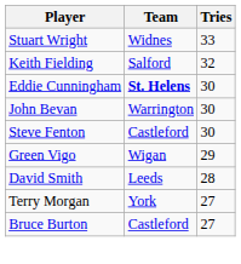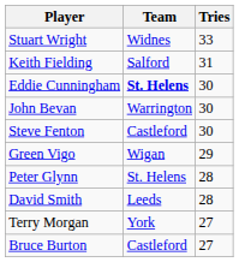Keith Fielding | Tries: 32 -> 31
+ row: Peter Glynn | St. Helens | 28
